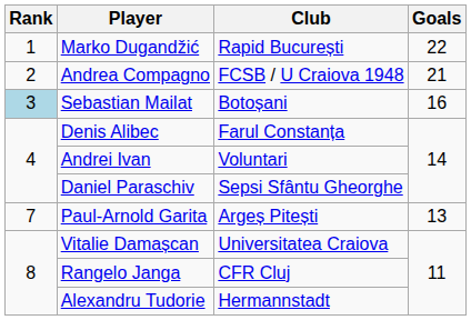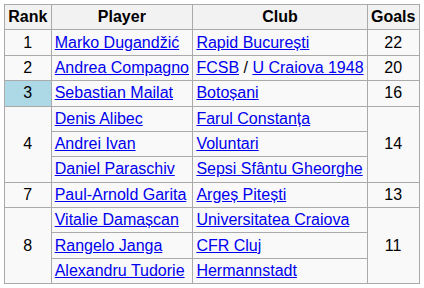Andrea Compagno | Goals: 21 -> 20
